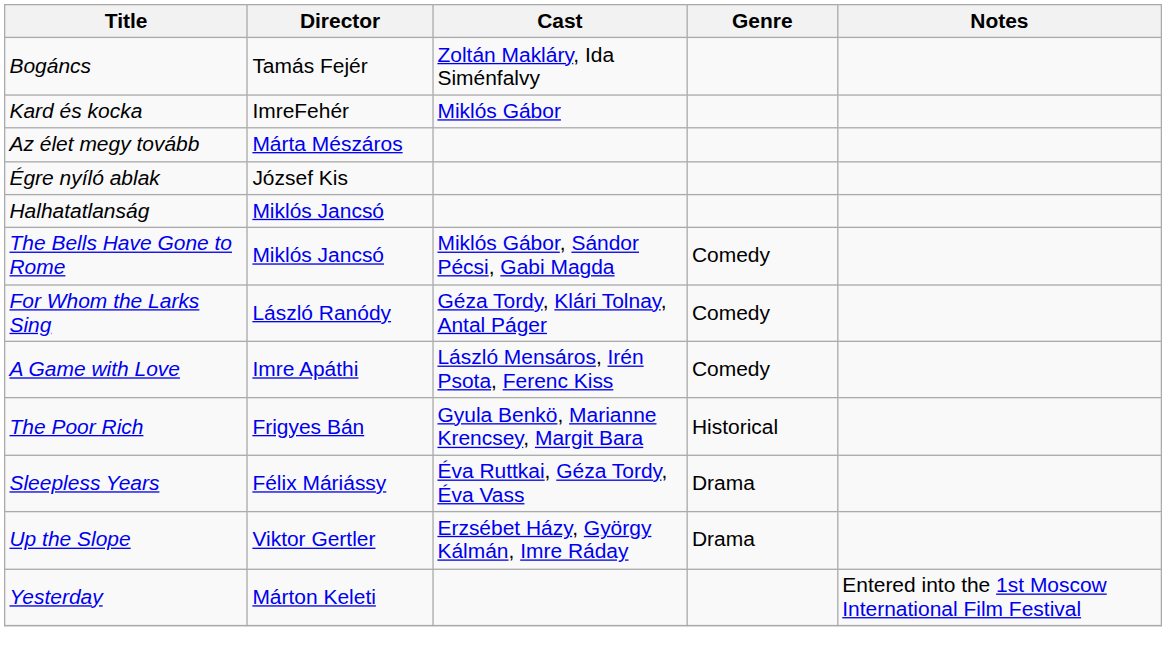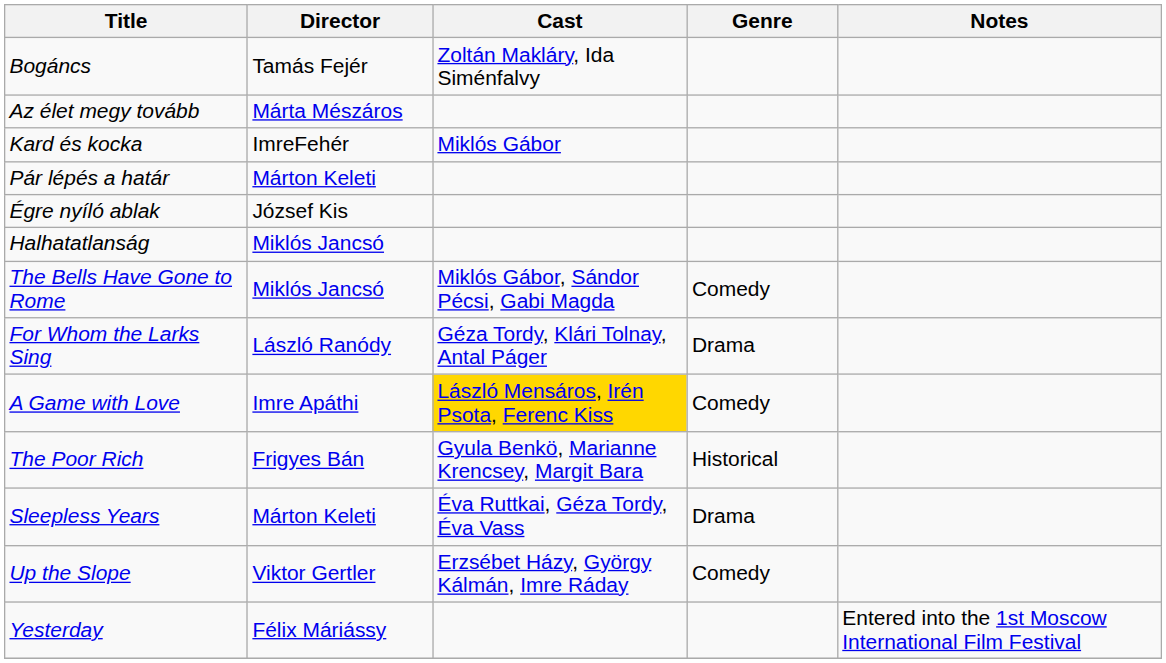rows swapped: Az élet megy tovább <-> Kard és kocka
+ row: Pár lépés a határ | Márton Keleti
For Whom the Larks Sing | Genre: Comedy -> Drama
A Game with Love | Cast: no background -> gold background
Sleepless Years | Director: Félix Máriássy -> Márton Keleti
Up the Slope | Genre: Drama -> Comedy
Yesterday | Director: Márton Keleti -> Félix Máriássy
